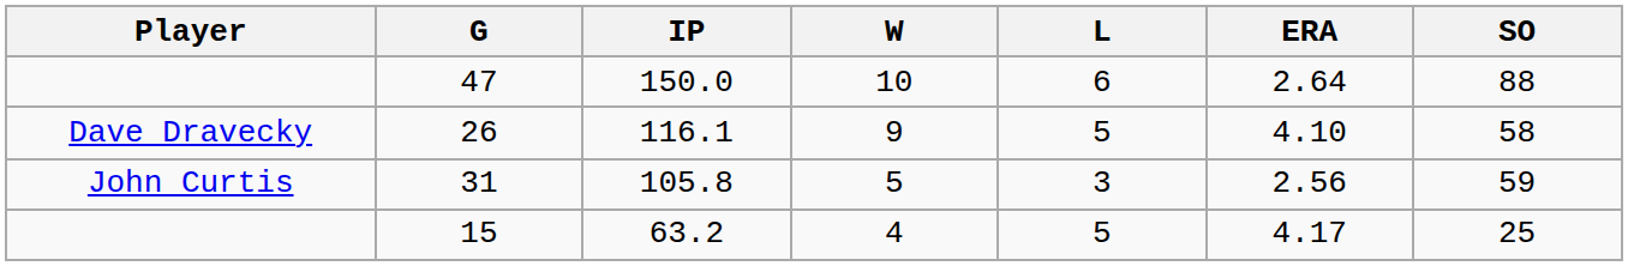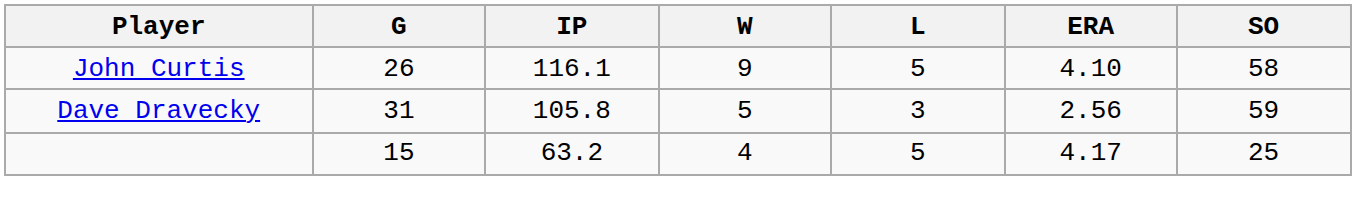- row: 47 | 150.0 | 10 | 6 | 2.64 | 88
26 | Player: Dave Dravecky -> John Curtis
31 | Player: John Curtis -> Dave Dravecky
